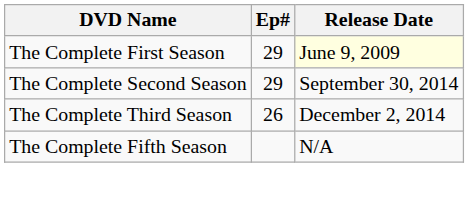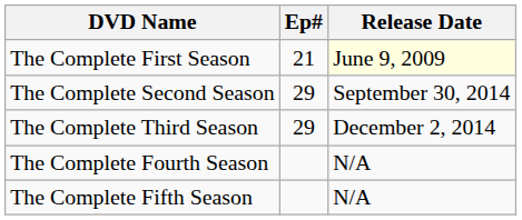The Complete First Season | Ep#: 29 -> 21
The Complete Third Season | Ep#: 26 -> 29
+ row: The Complete Fourth Season | N/A
